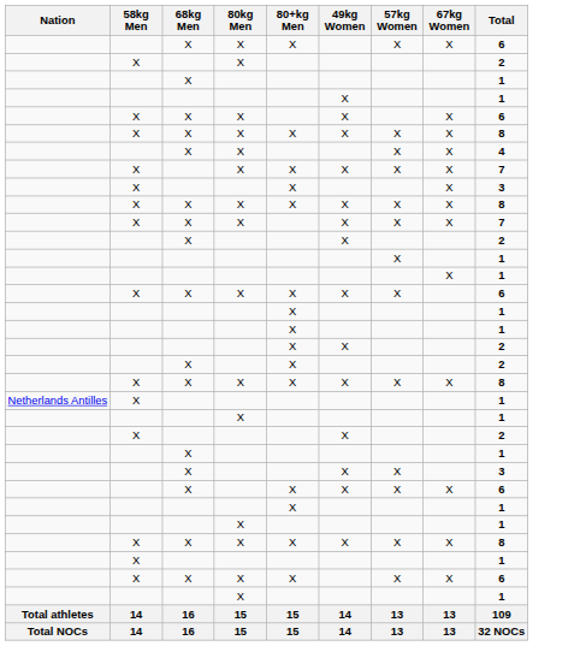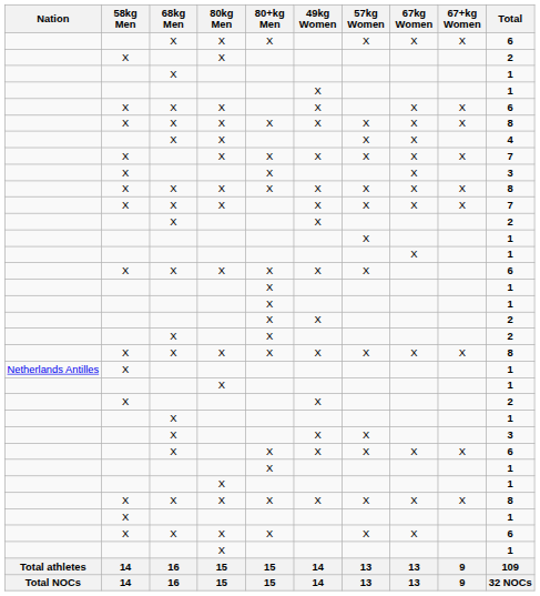+ column: 67+kg Women | X | X | X | X | X | X | X | X | X | 9 | 9
